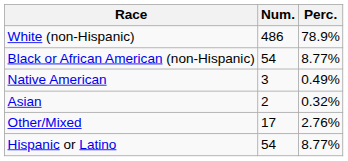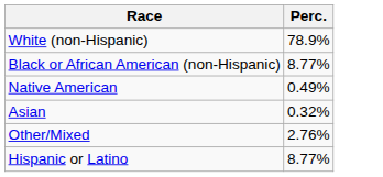- column: Num. | 486 | 54 | 3 | 2 | 17 | 54
